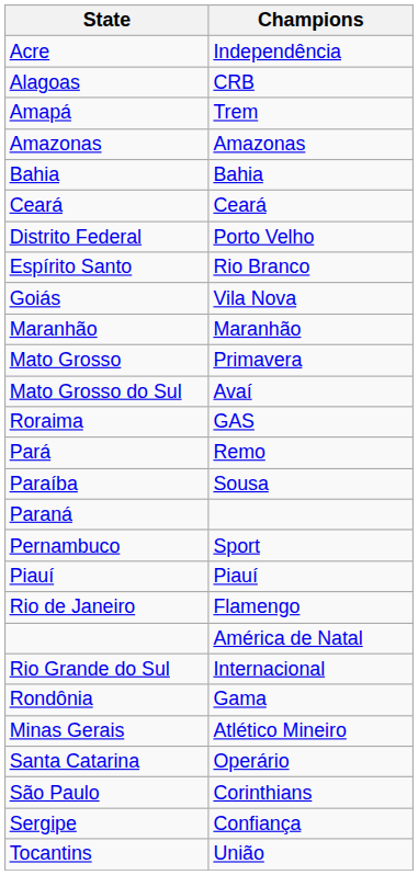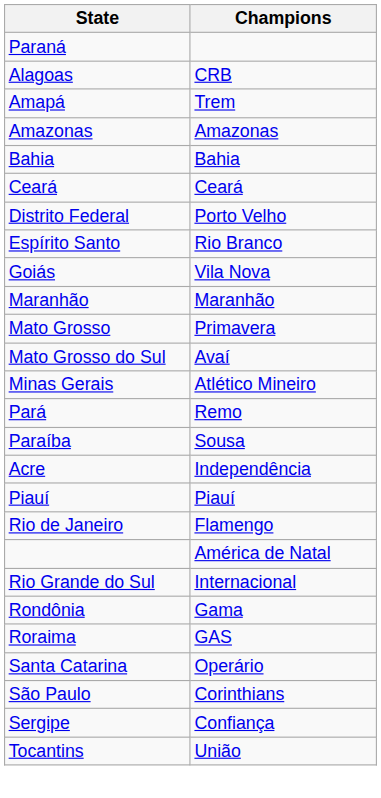rows swapped: Acre <-> Paraná
rows swapped: Minas Gerais <-> Roraima
- row: Pernambuco | Sport
